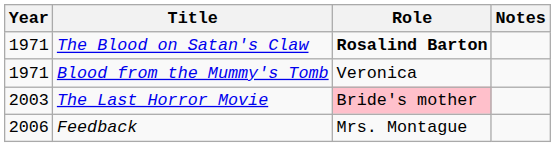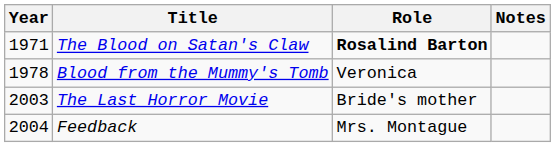Blood from the Mummy's Tomb | Year: 1971 -> 1978
The Last Horror Movie | Role: pink background -> no background
Feedback | Year: 2006 -> 2004
